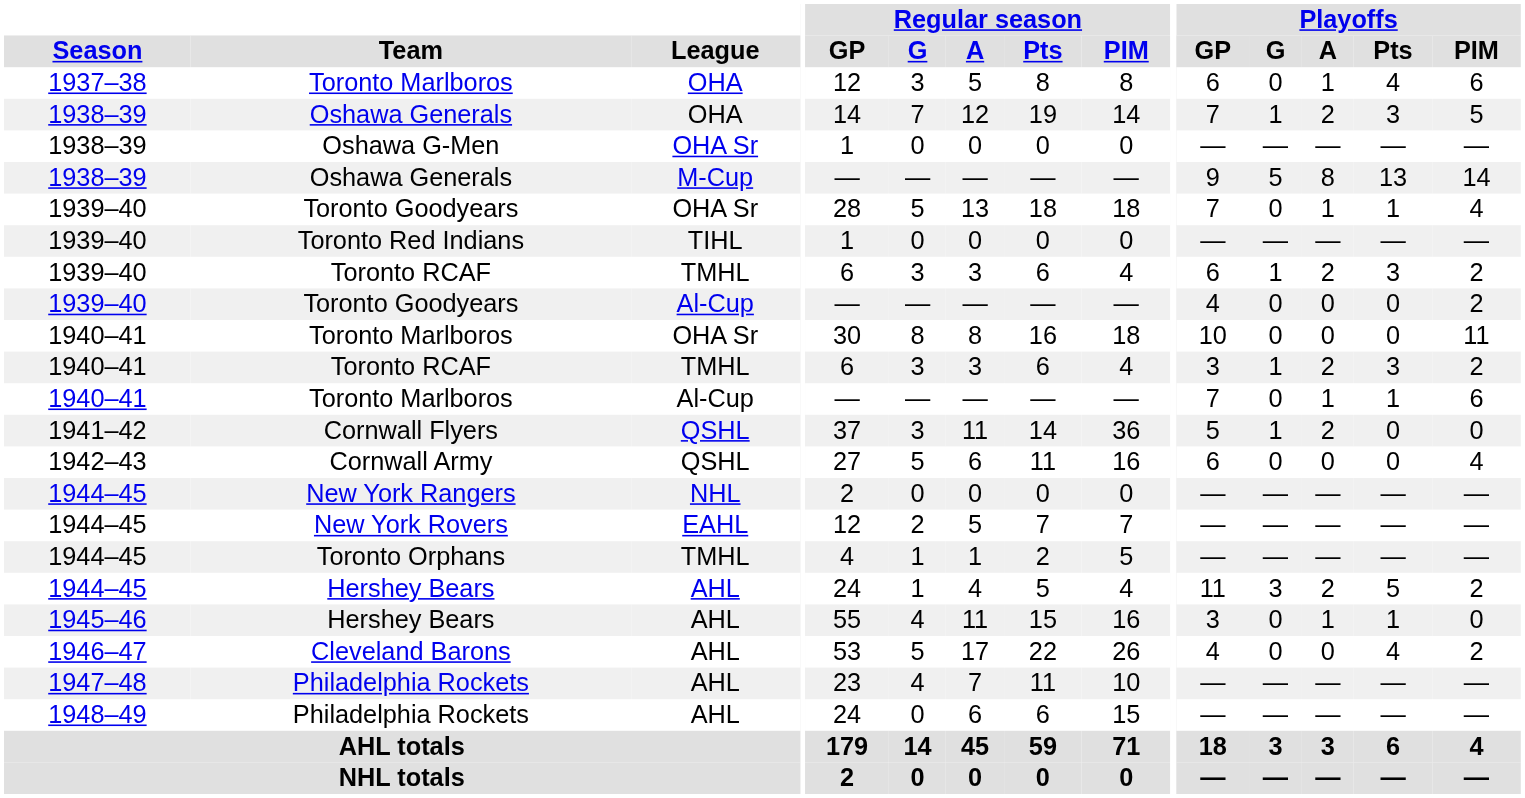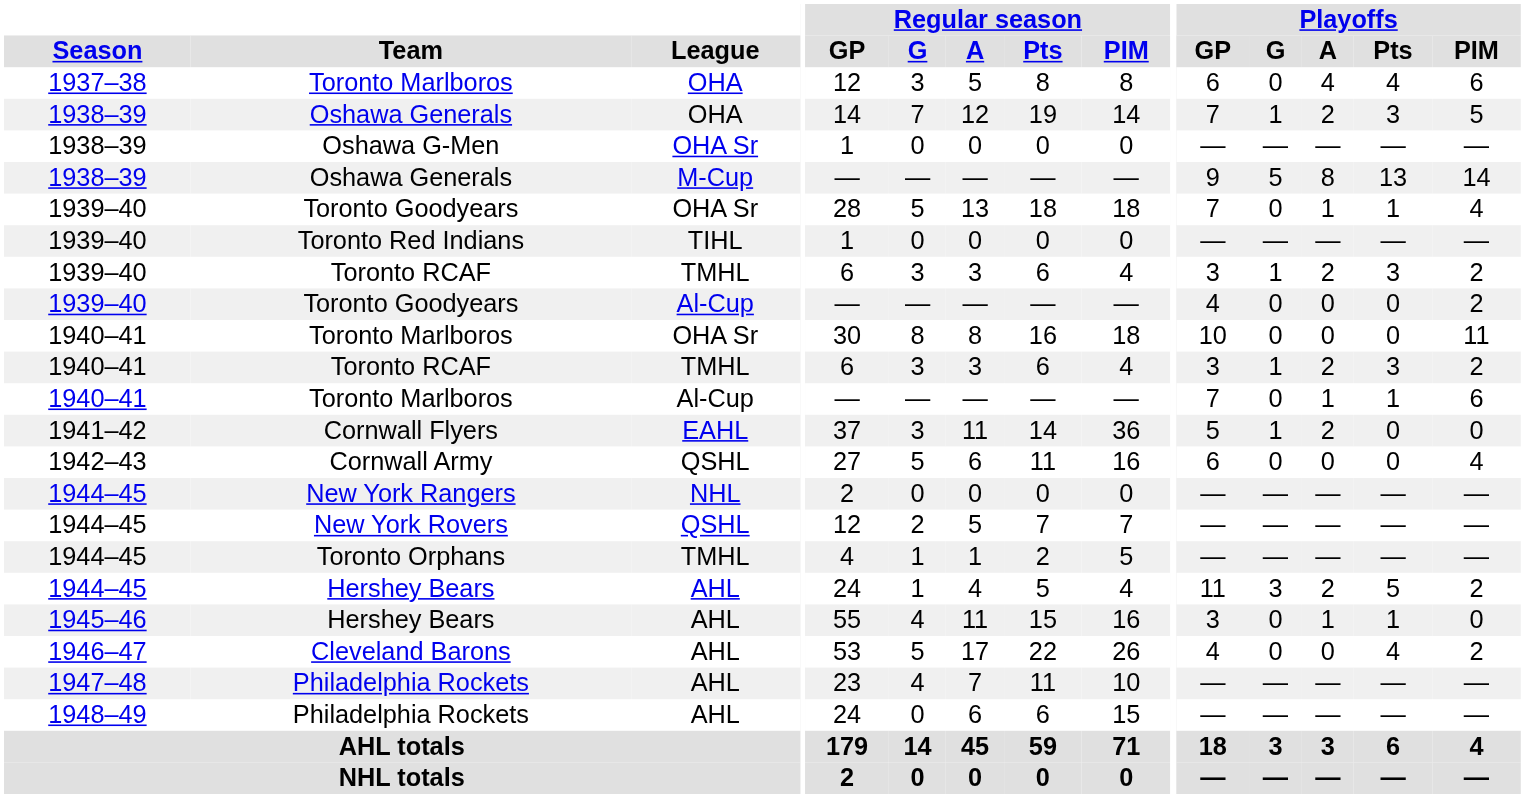1937–38 / Toronto Marlboros | Playoffs / A: 1 -> 4
1939–40 / Toronto RCAF | Playoffs / GP: 6 -> 3
Cornwall Flyers | League: QSHL -> EAHL
New York Rovers | League: EAHL -> QSHL
